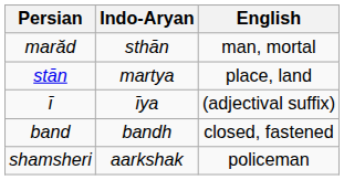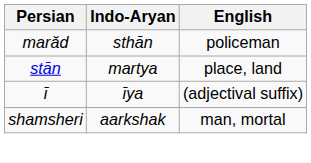marăd | English: man, mortal -> policeman
- row: band | bandh | closed, fastened
shamsheri | English: policeman -> man, mortal
